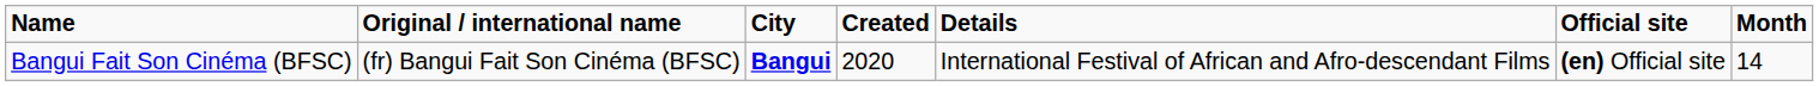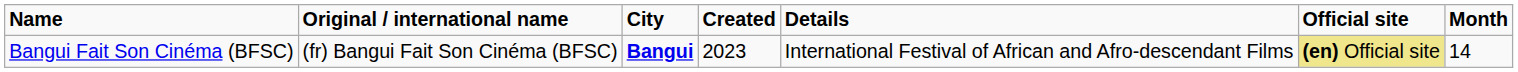Bangui Fait Son Cinéma (BFSC) | Created: 2020 -> 2023
Bangui Fait Son Cinéma (BFSC) | Official site: no background -> khaki background
